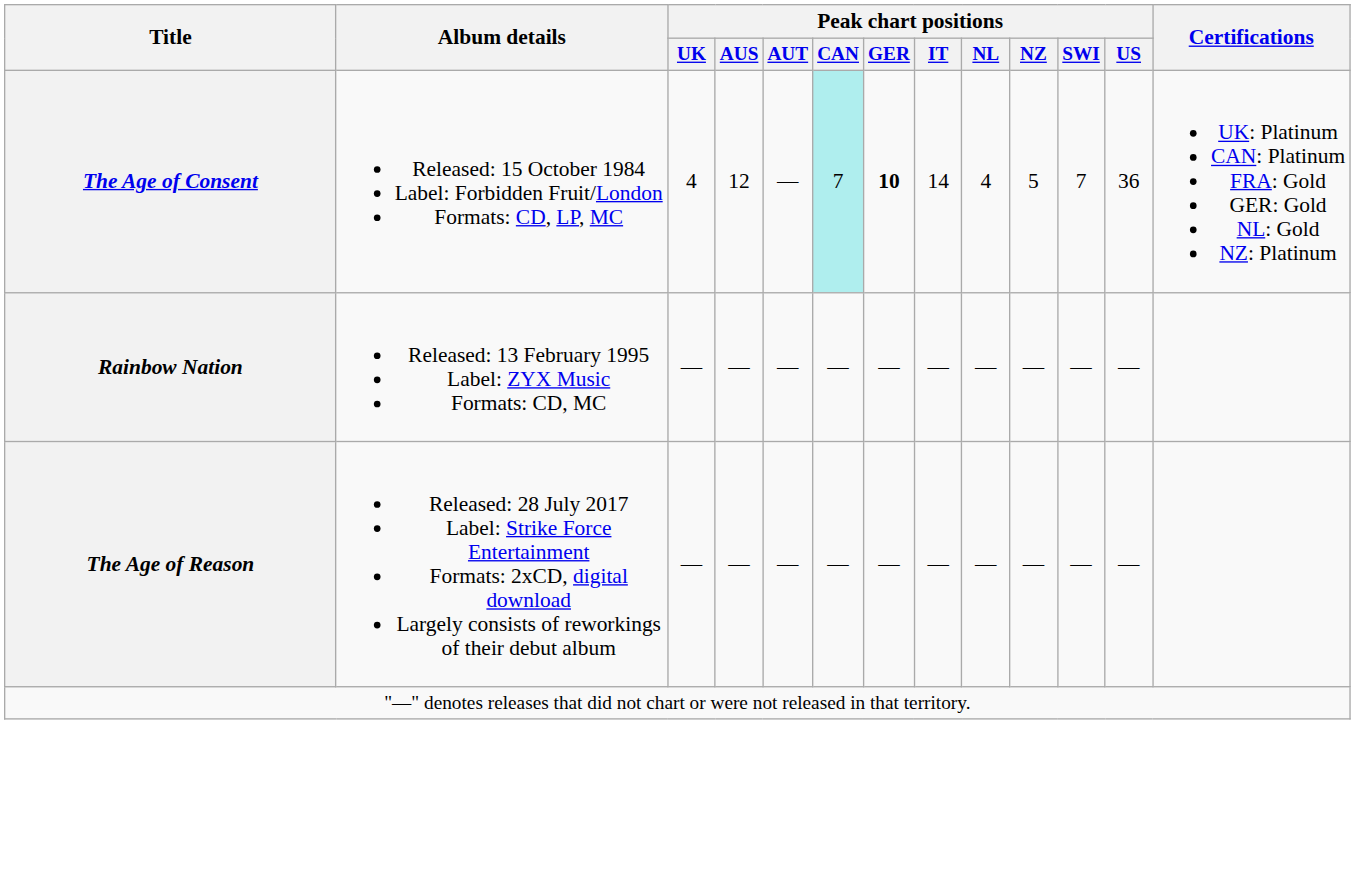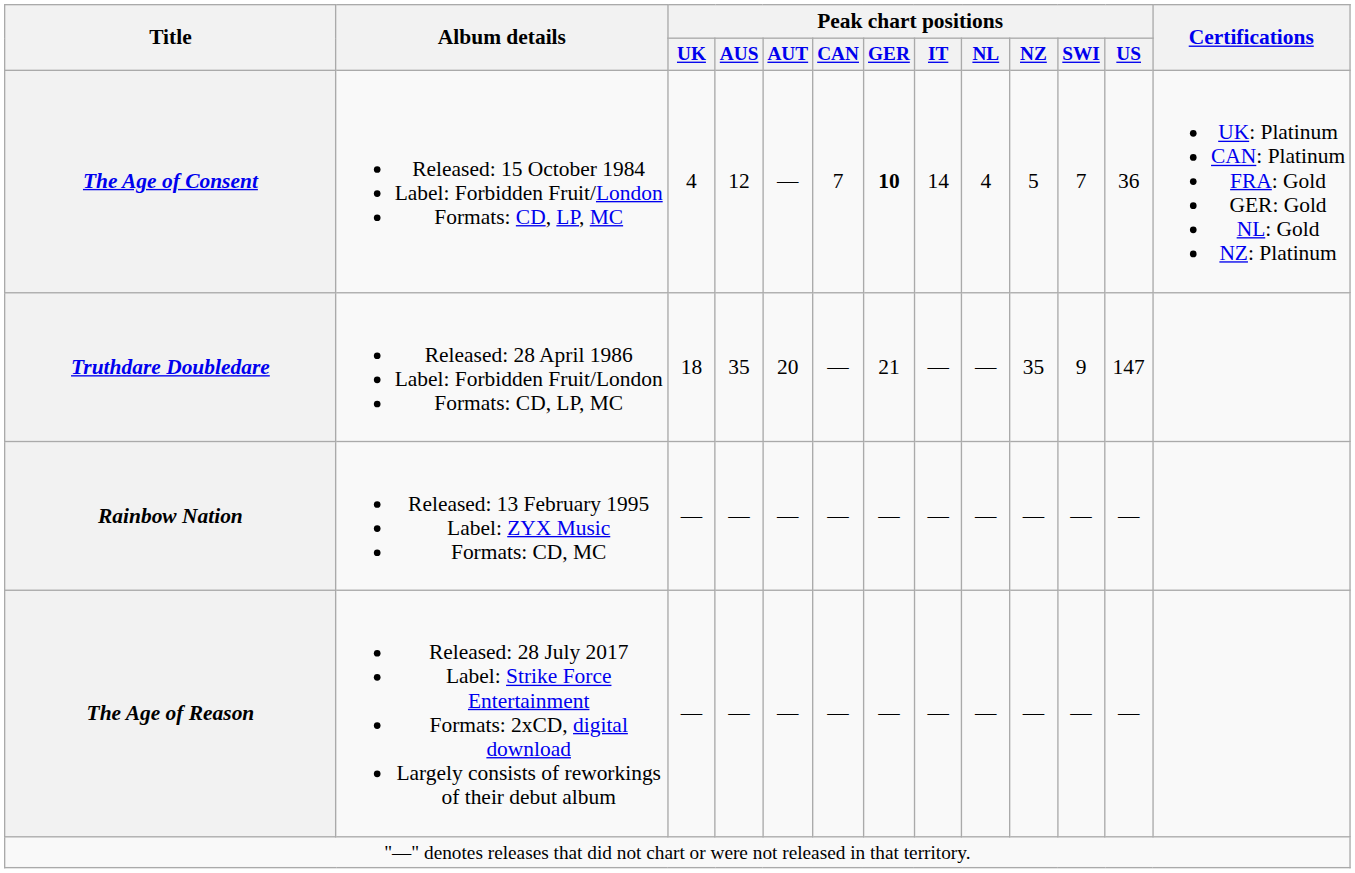The Age of Consent | Peak chart positions / CAN: paleturquoise background -> no background
+ row: Truthdare Doubledare | Released: 28 April 1986 Label: Forbidden Fruit/London Formats: CD, LP, MC | 18 | 35 | 20 | — | 21 | — | — | 35 | 9 | 147
